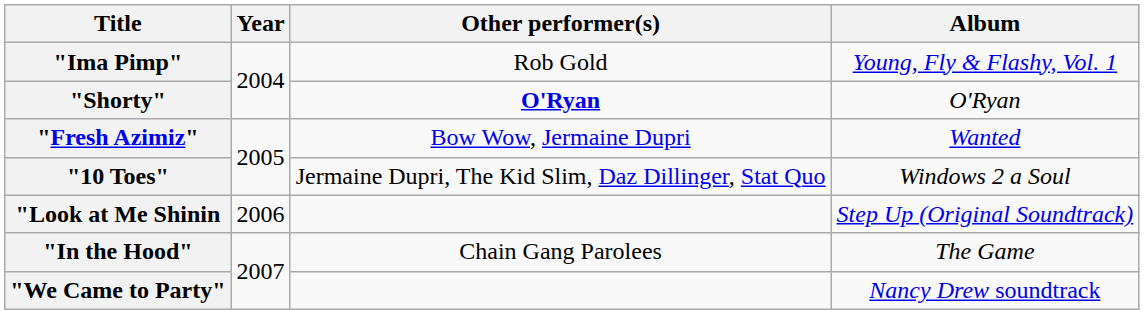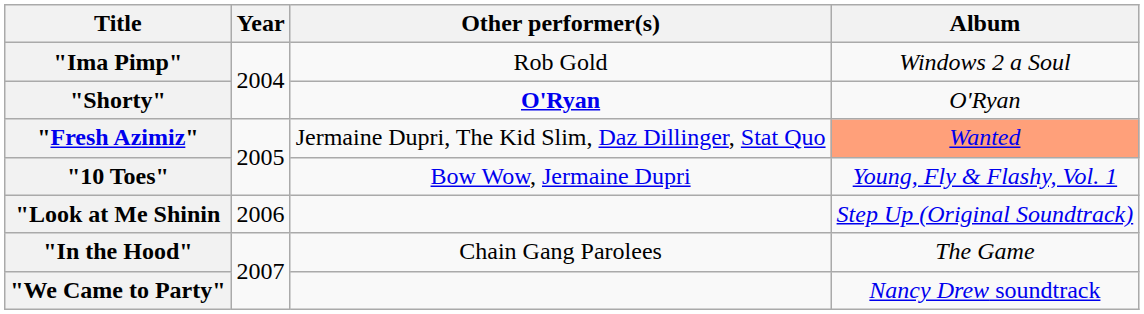"Ima Pimp" | Album: Young, Fly & Flashy, Vol. 1 -> Windows 2 a Soul
"Fresh Azimiz" | Other performer(s): Bow Wow, Jermaine Dupri -> Jermaine Dupri, The Kid Slim, Daz Dillinger, Stat Quo
"Fresh Azimiz" | Album: no background -> lightsalmon background
"10 Toes" | Other performer(s): Jermaine Dupri, The Kid Slim, Daz Dillinger, Stat Quo -> Bow Wow, Jermaine Dupri
"10 Toes" | Album: Windows 2 a Soul -> Young, Fly & Flashy, Vol. 1
